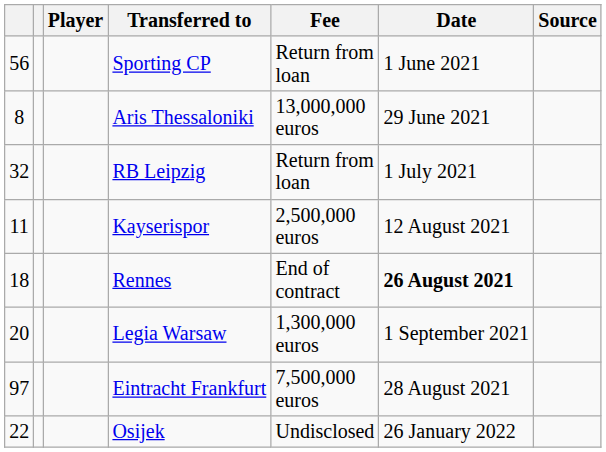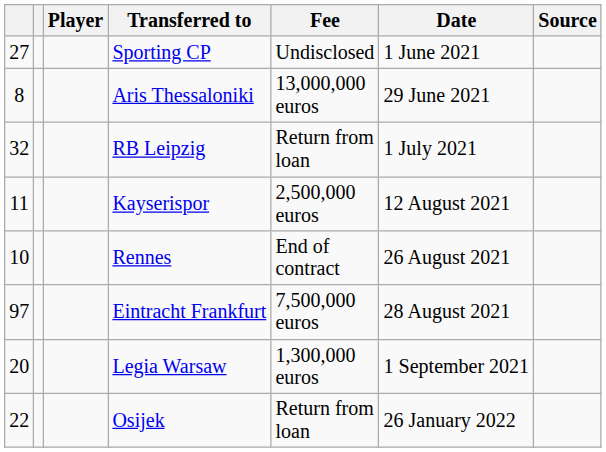Sporting CP | column 1: 56 -> 27
Sporting CP | Fee: Return from loan -> Undisclosed
Rennes | column 1: 18 -> 10
Rennes | Date: bold -> normal
rows swapped: Eintracht Frankfurt <-> Legia Warsaw
Osijek | Fee: Undisclosed -> Return from loan
